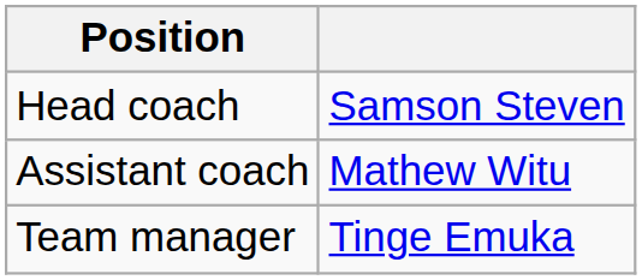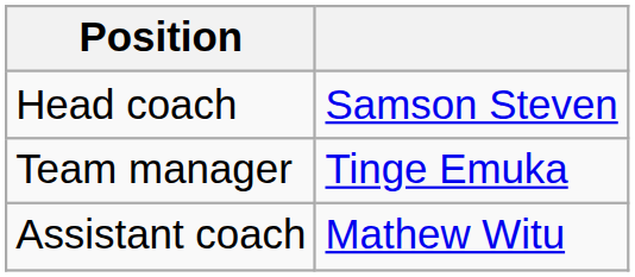rows swapped: Assistant coach <-> Team manager
